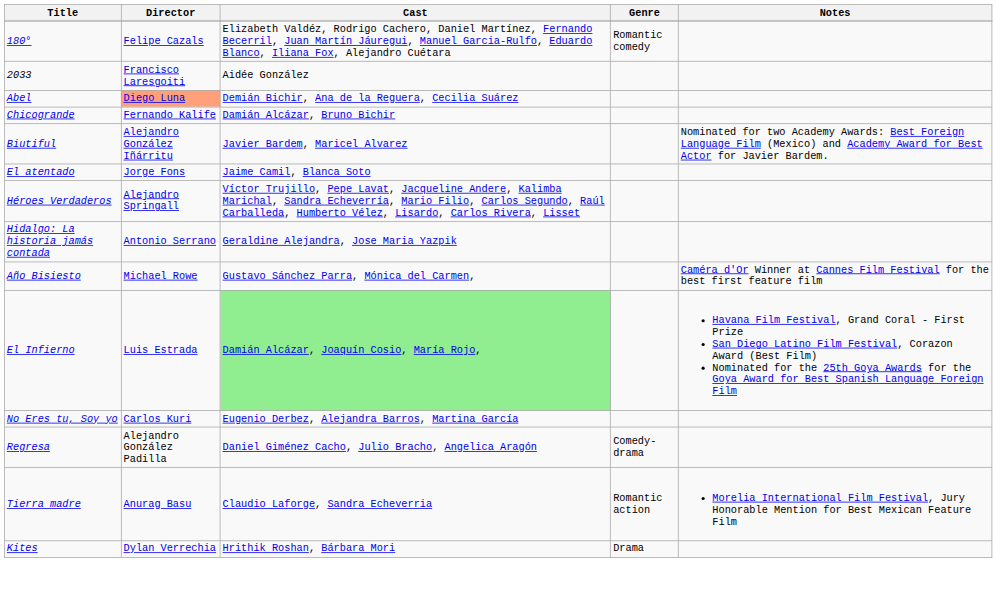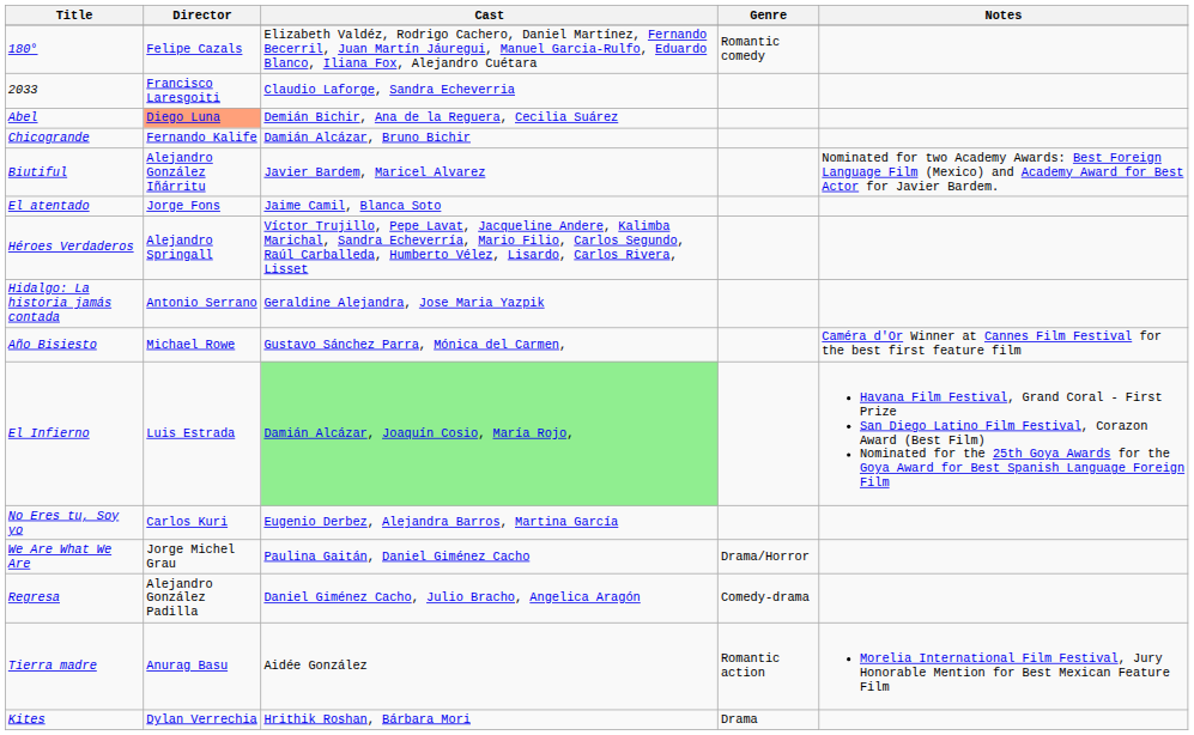2033 | Cast: Aidée González -> Claudio Laforge, Sandra Echeverria
+ row: We Are What We Are | Jorge Michel Grau | Paulina Gaitán, Daniel Giménez Cacho | Drama/Horror
Tierra madre | Cast: Claudio Laforge, Sandra Echeverria -> Aidée González
